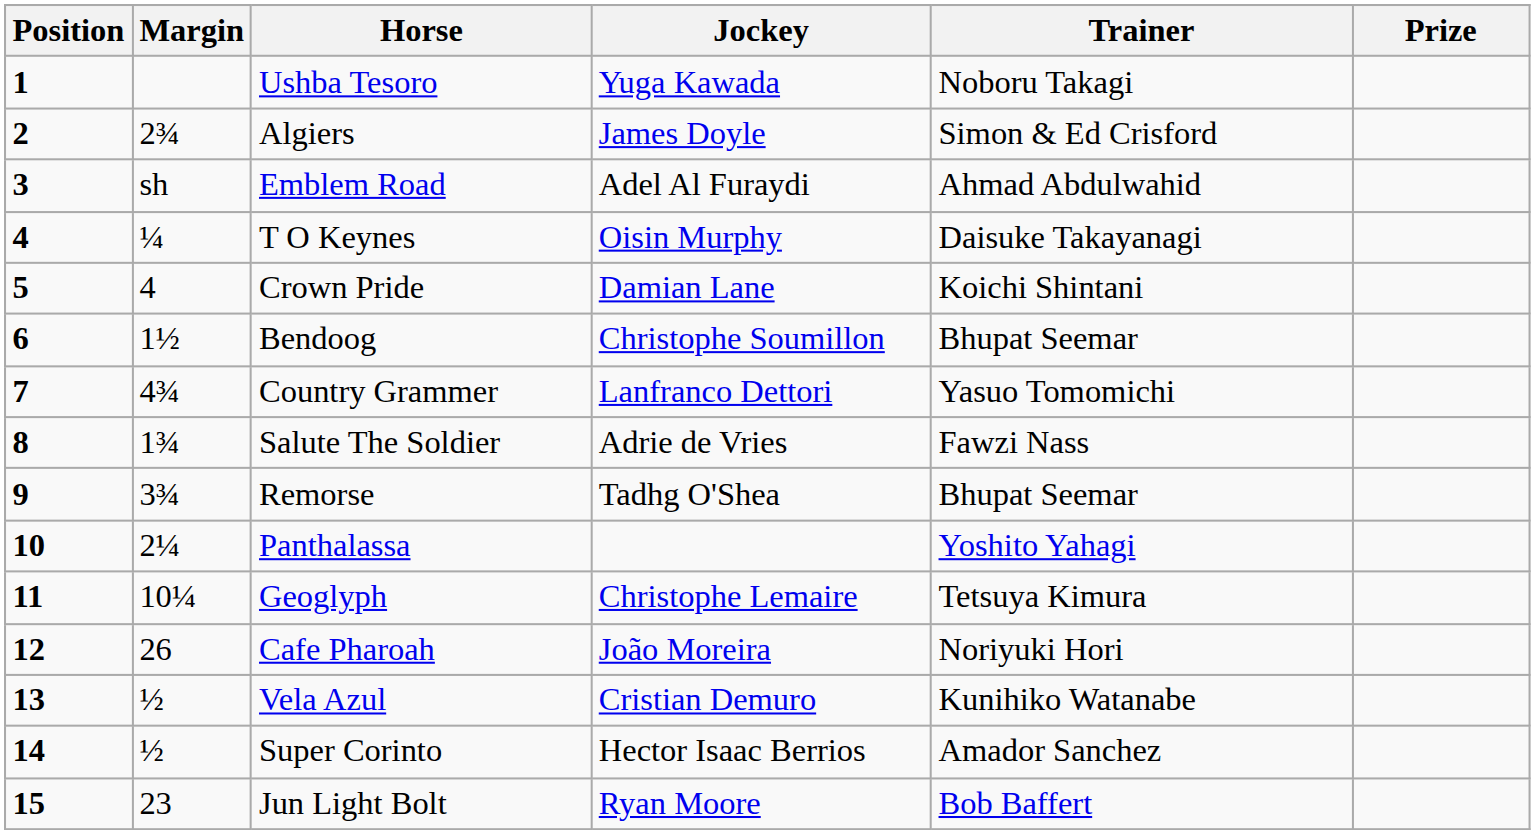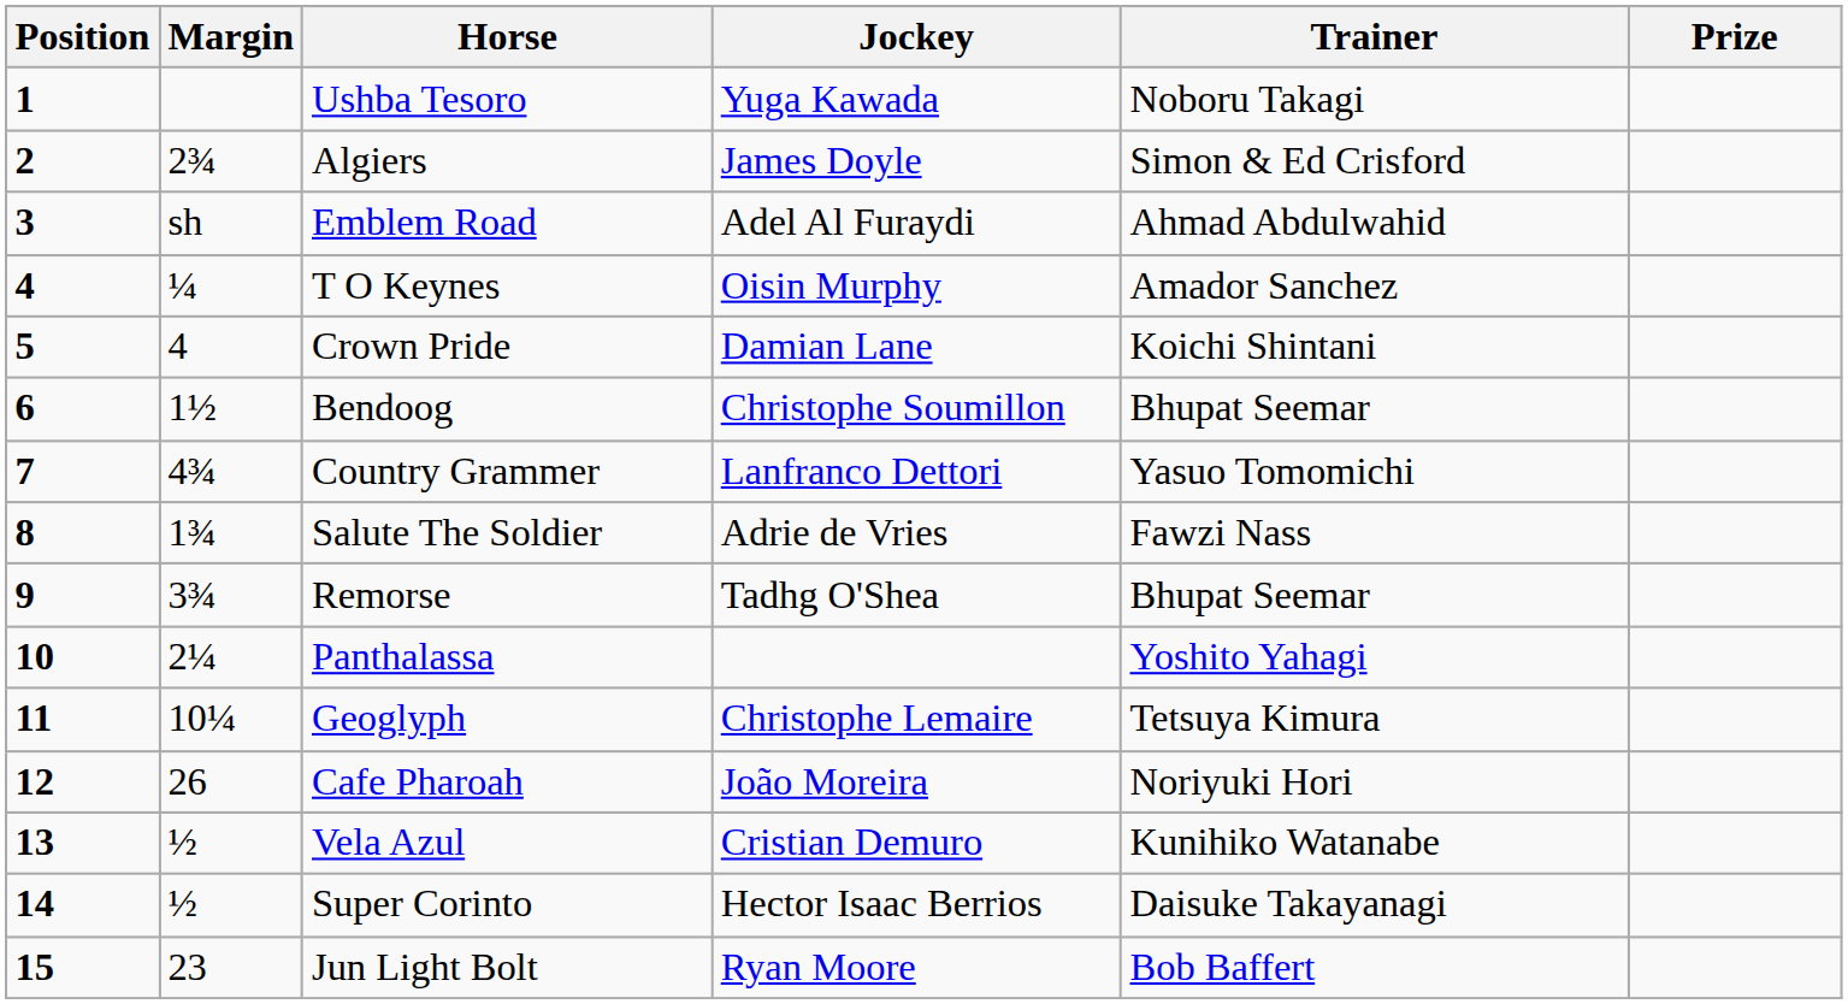T O Keynes | Trainer: Daisuke Takayanagi -> Amador Sanchez
Super Corinto | Trainer: Amador Sanchez -> Daisuke Takayanagi
